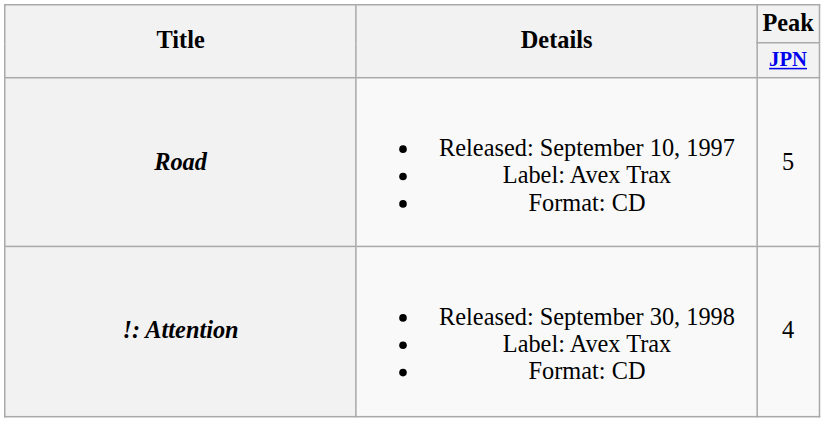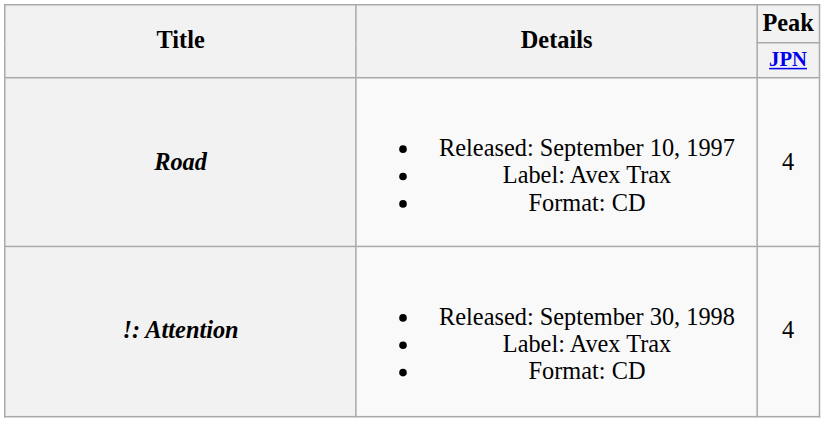Road | Peak / JPN: 5 -> 4
